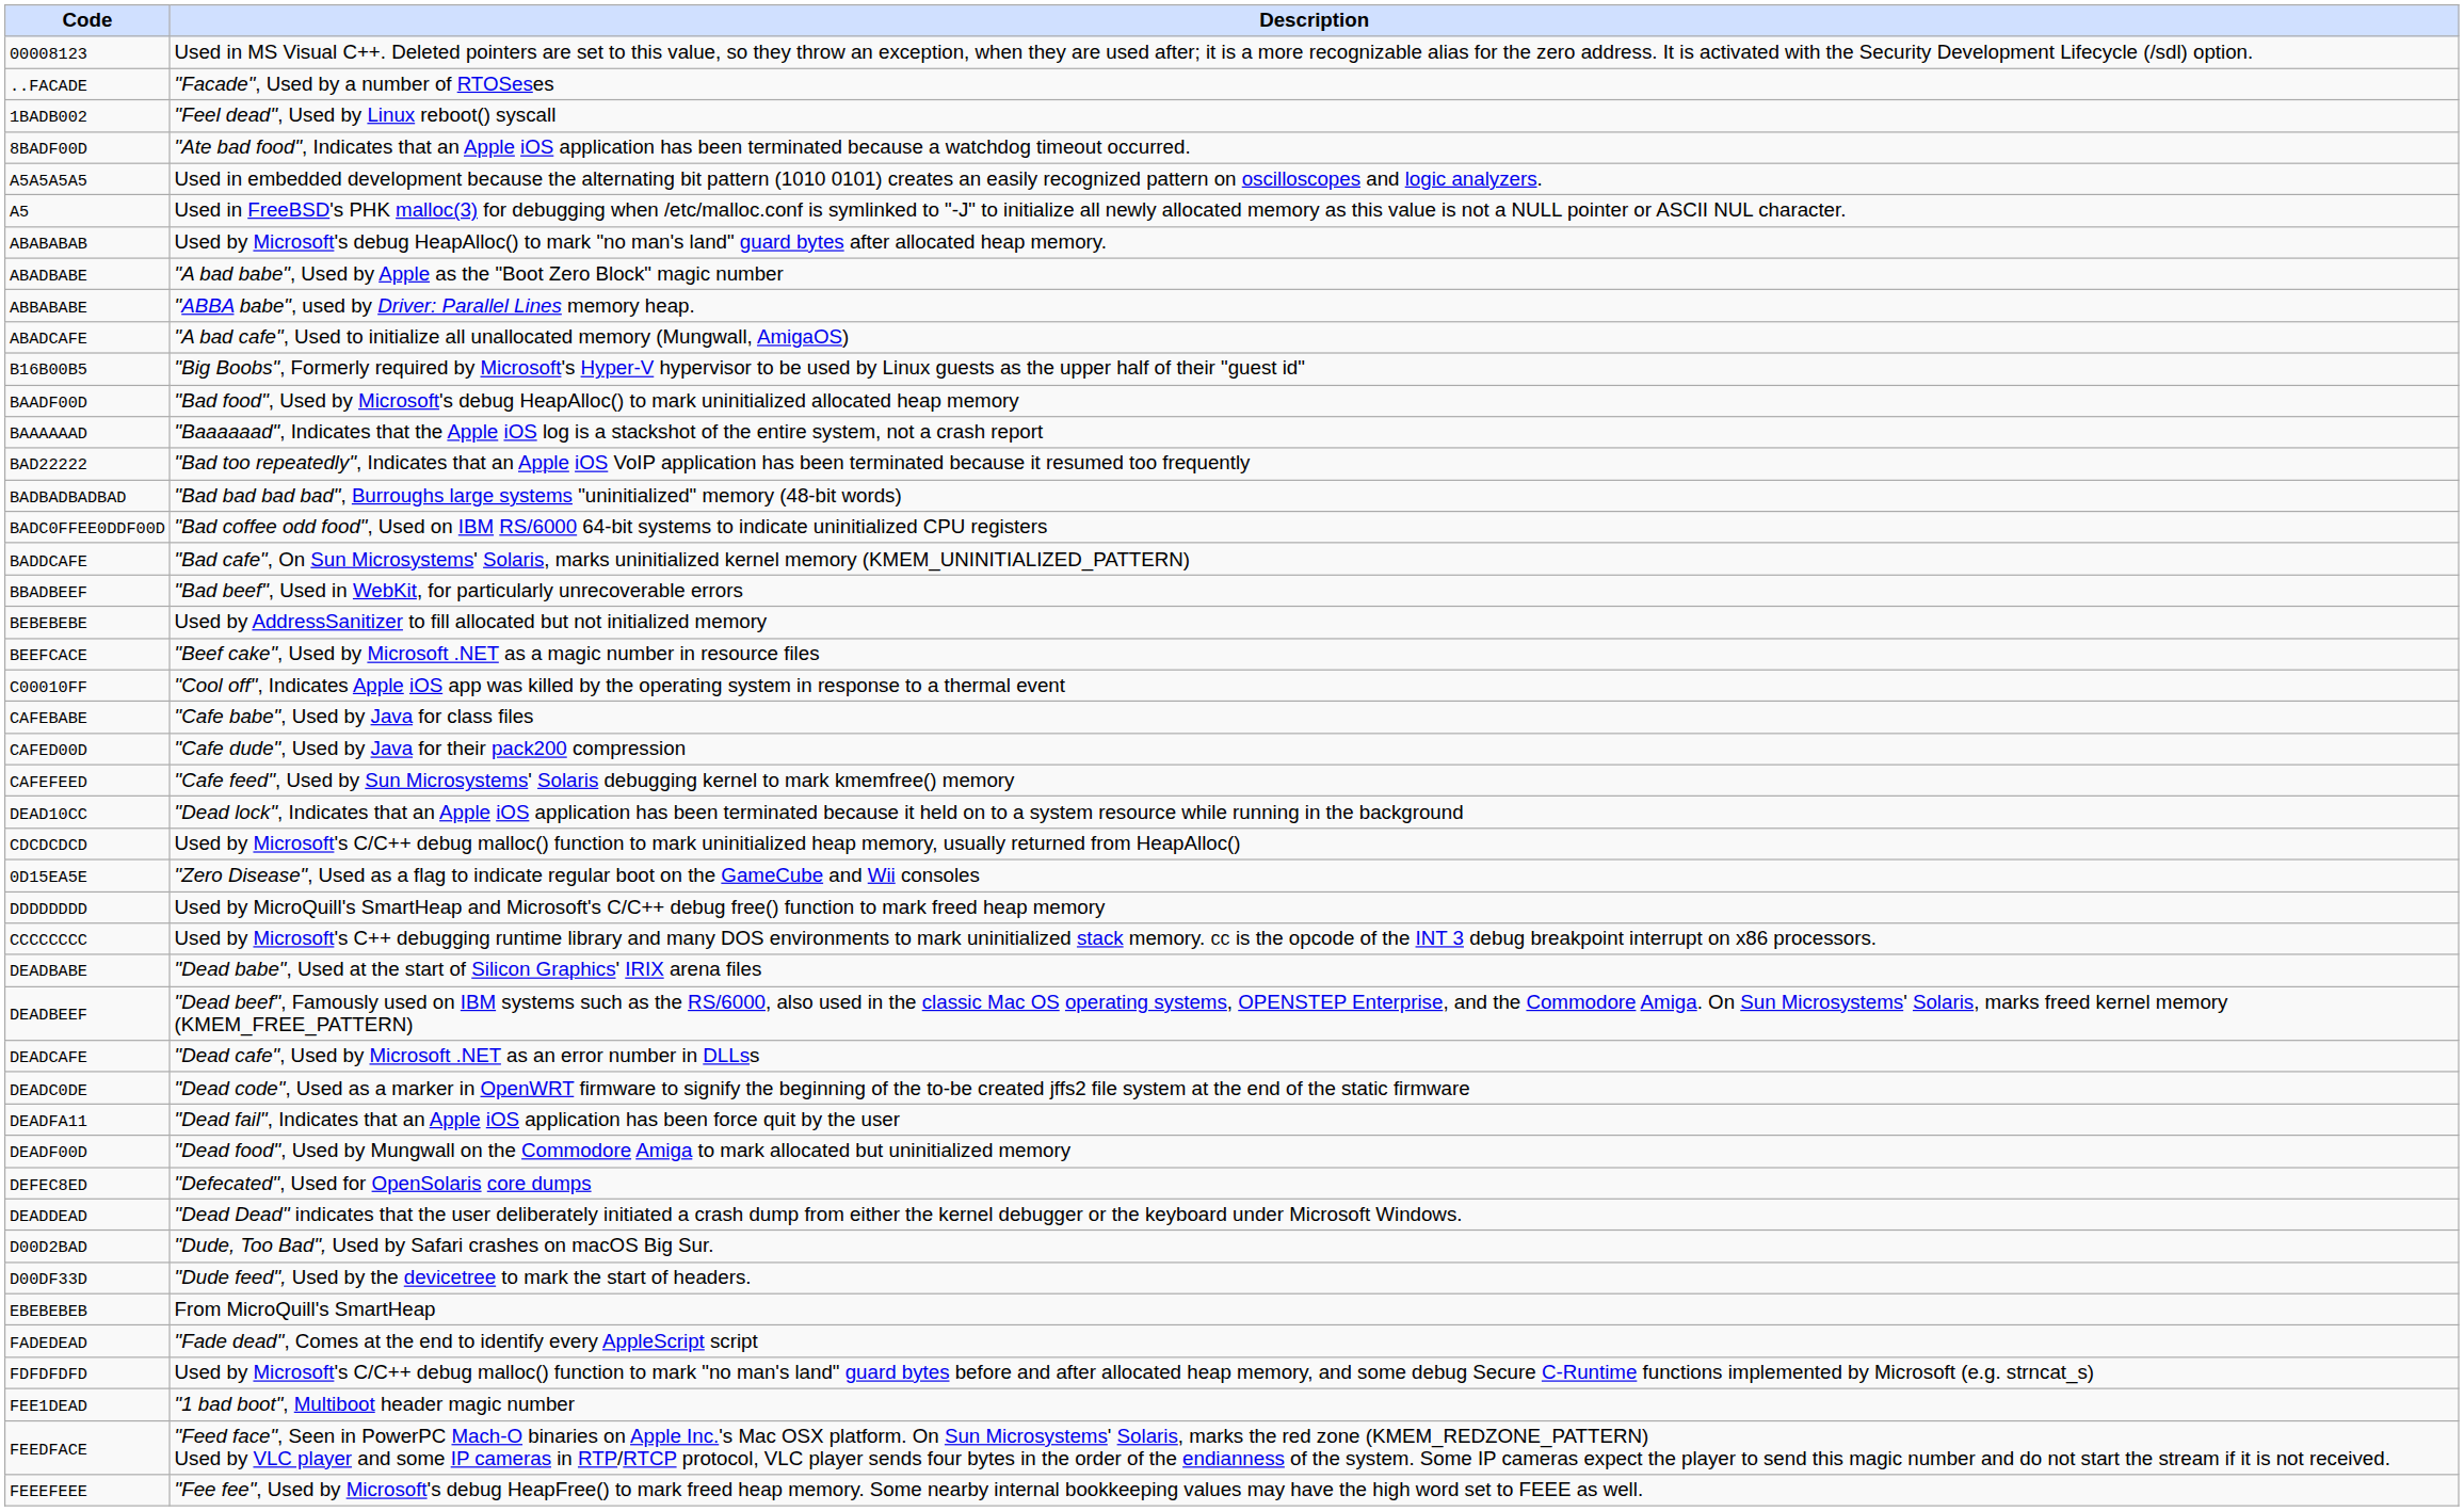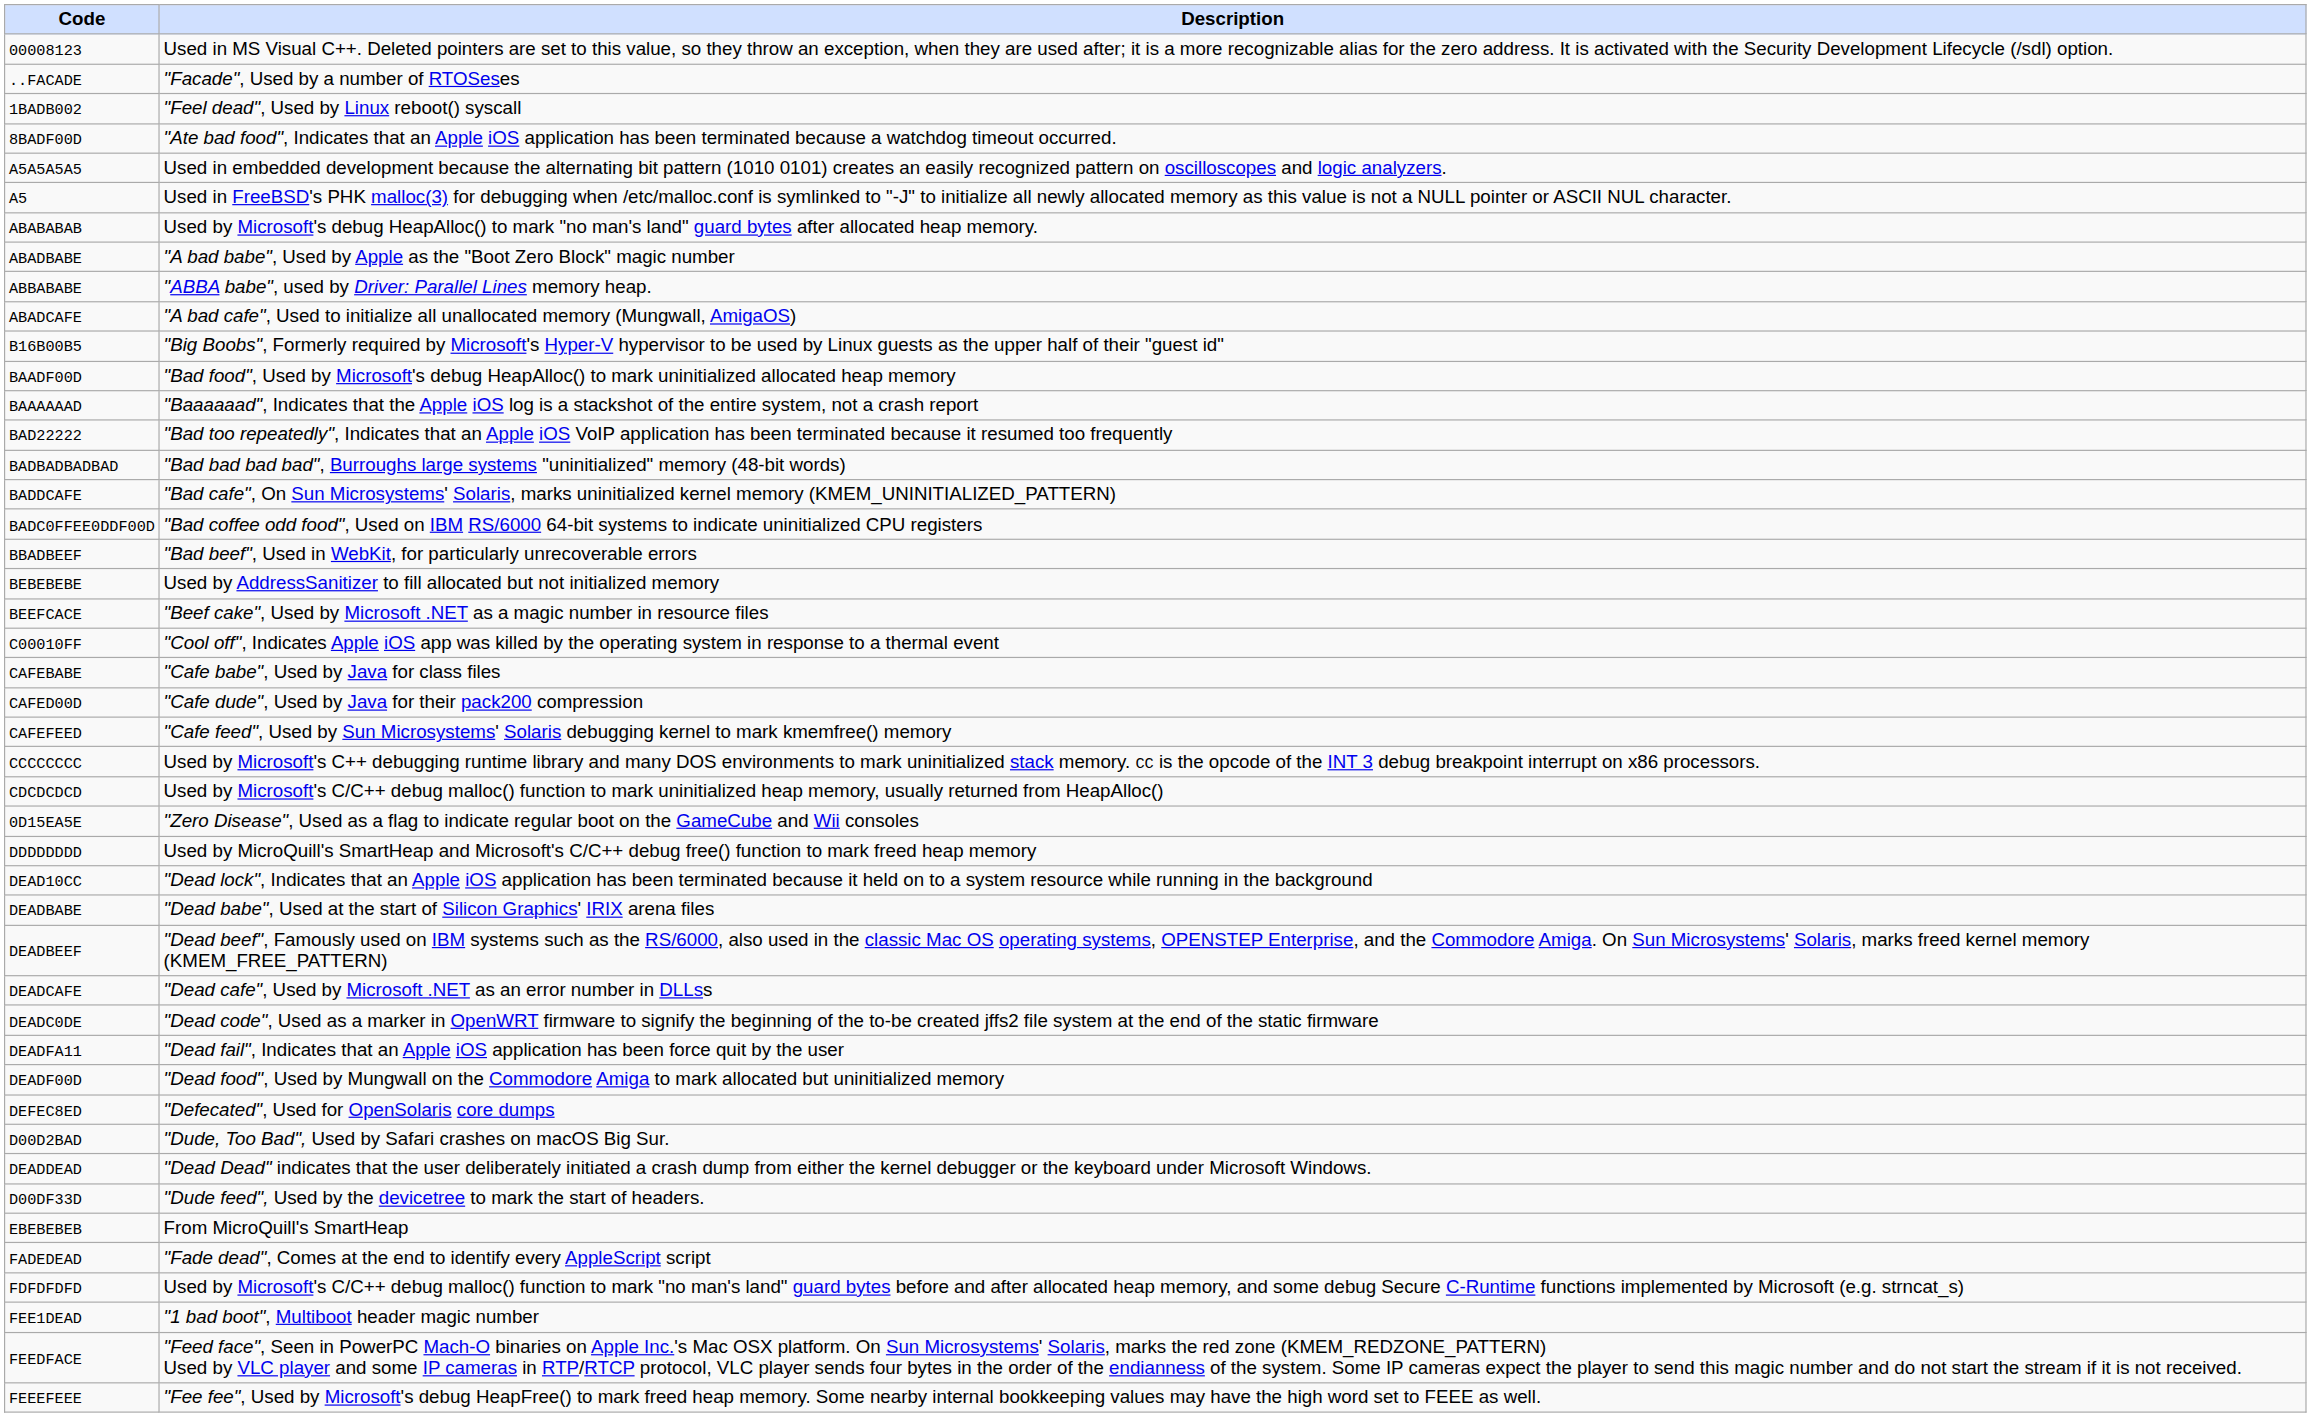rows swapped: BADC0FFEE0DDF00D <-> BADDCAFE
rows swapped: CCCCCCCC <-> DEAD10CC
rows swapped: DEADDEAD <-> D00D2BAD
